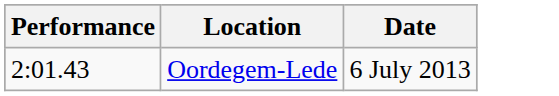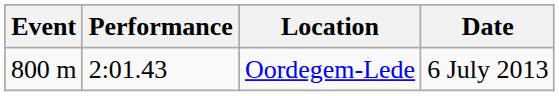+ column: Event | 800 m
